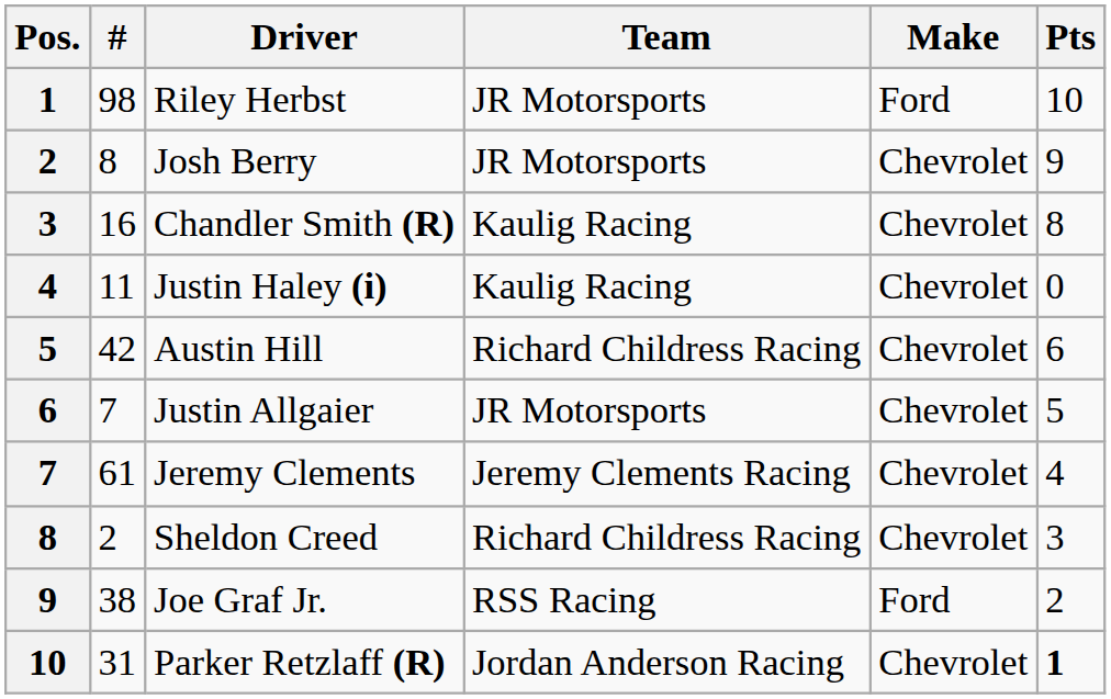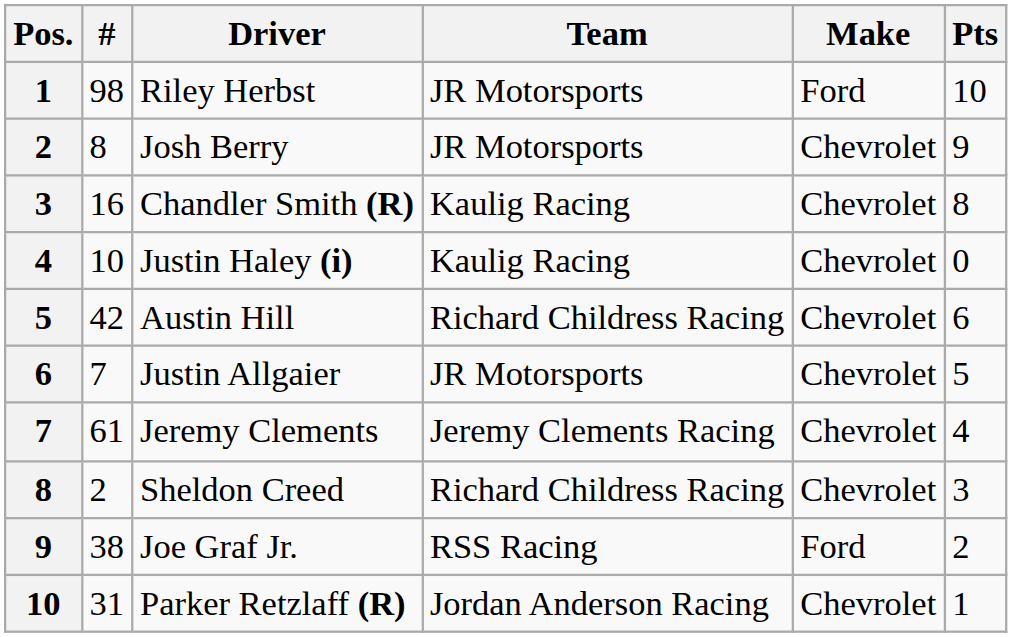Justin Haley (i) | #: 11 -> 10
Parker Retzlaff (R) | Pts: bold -> normal
